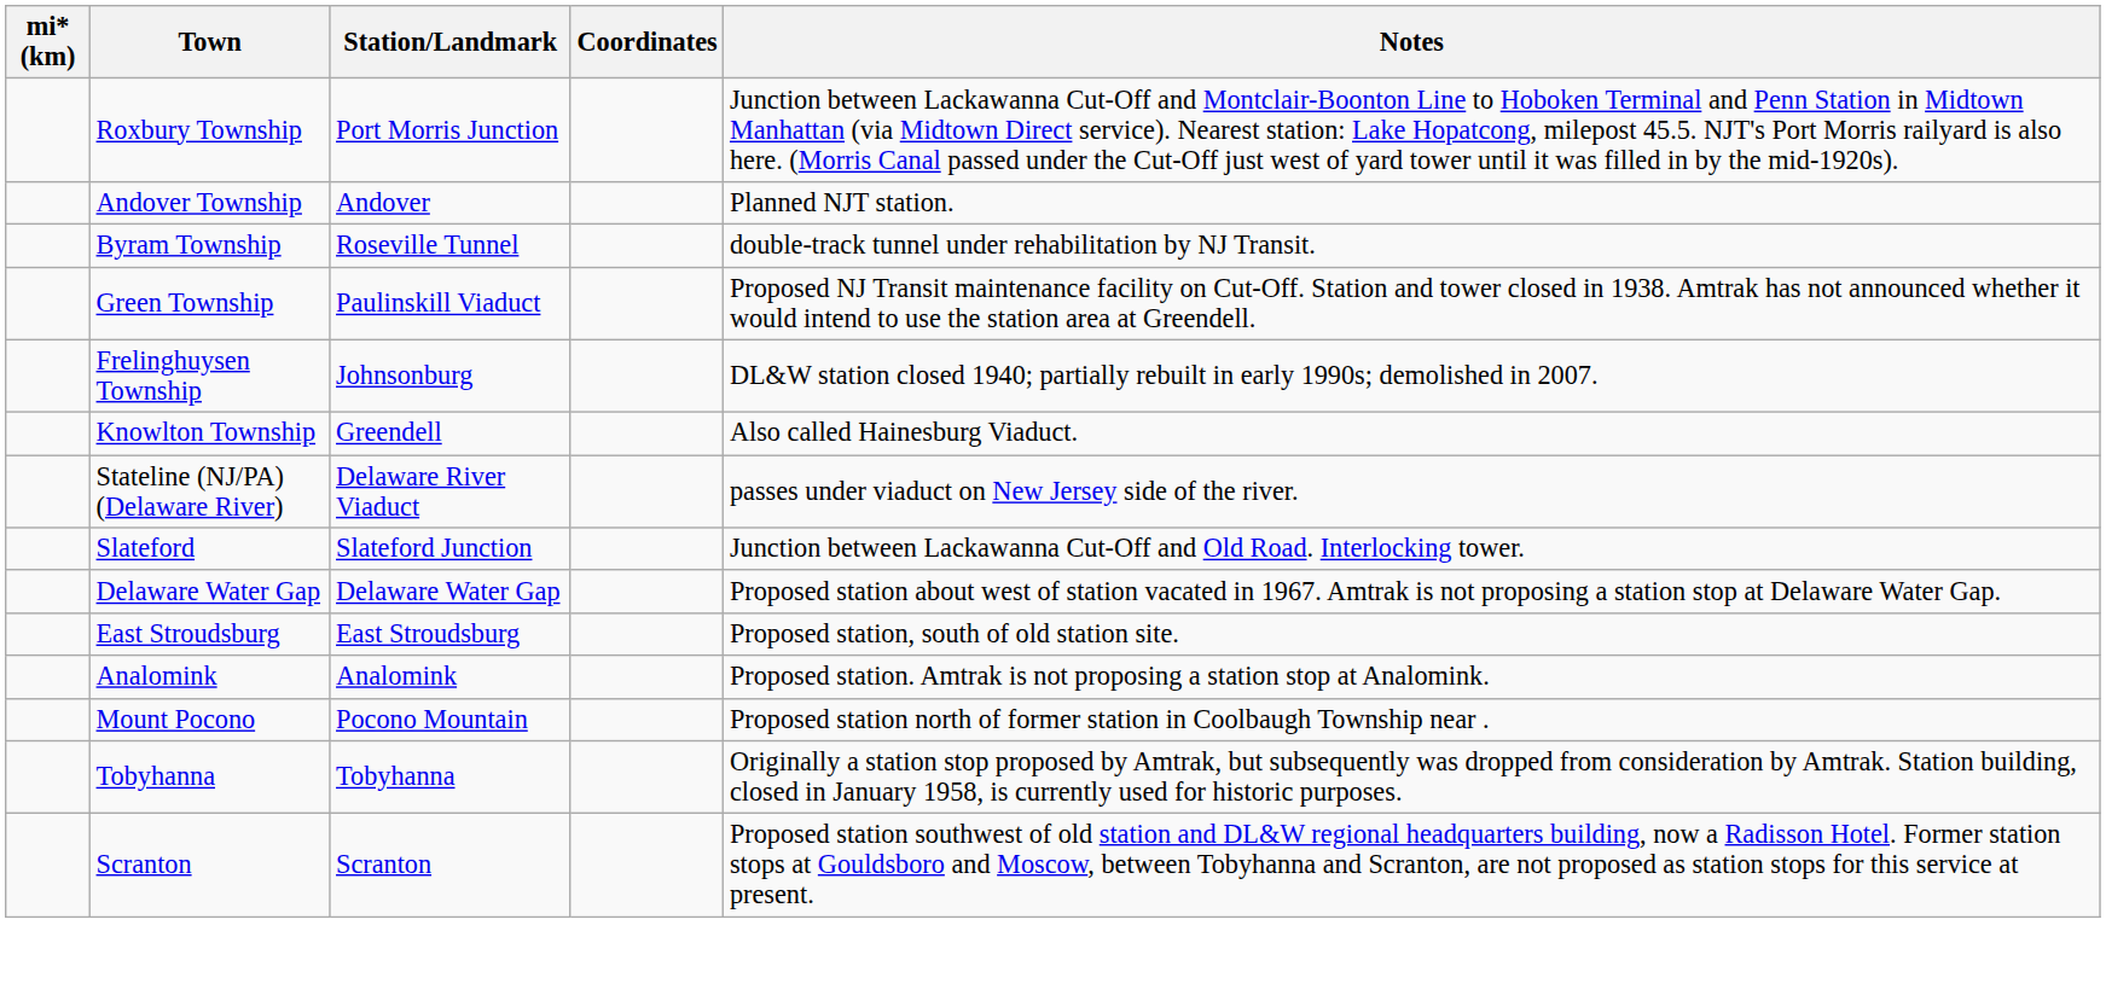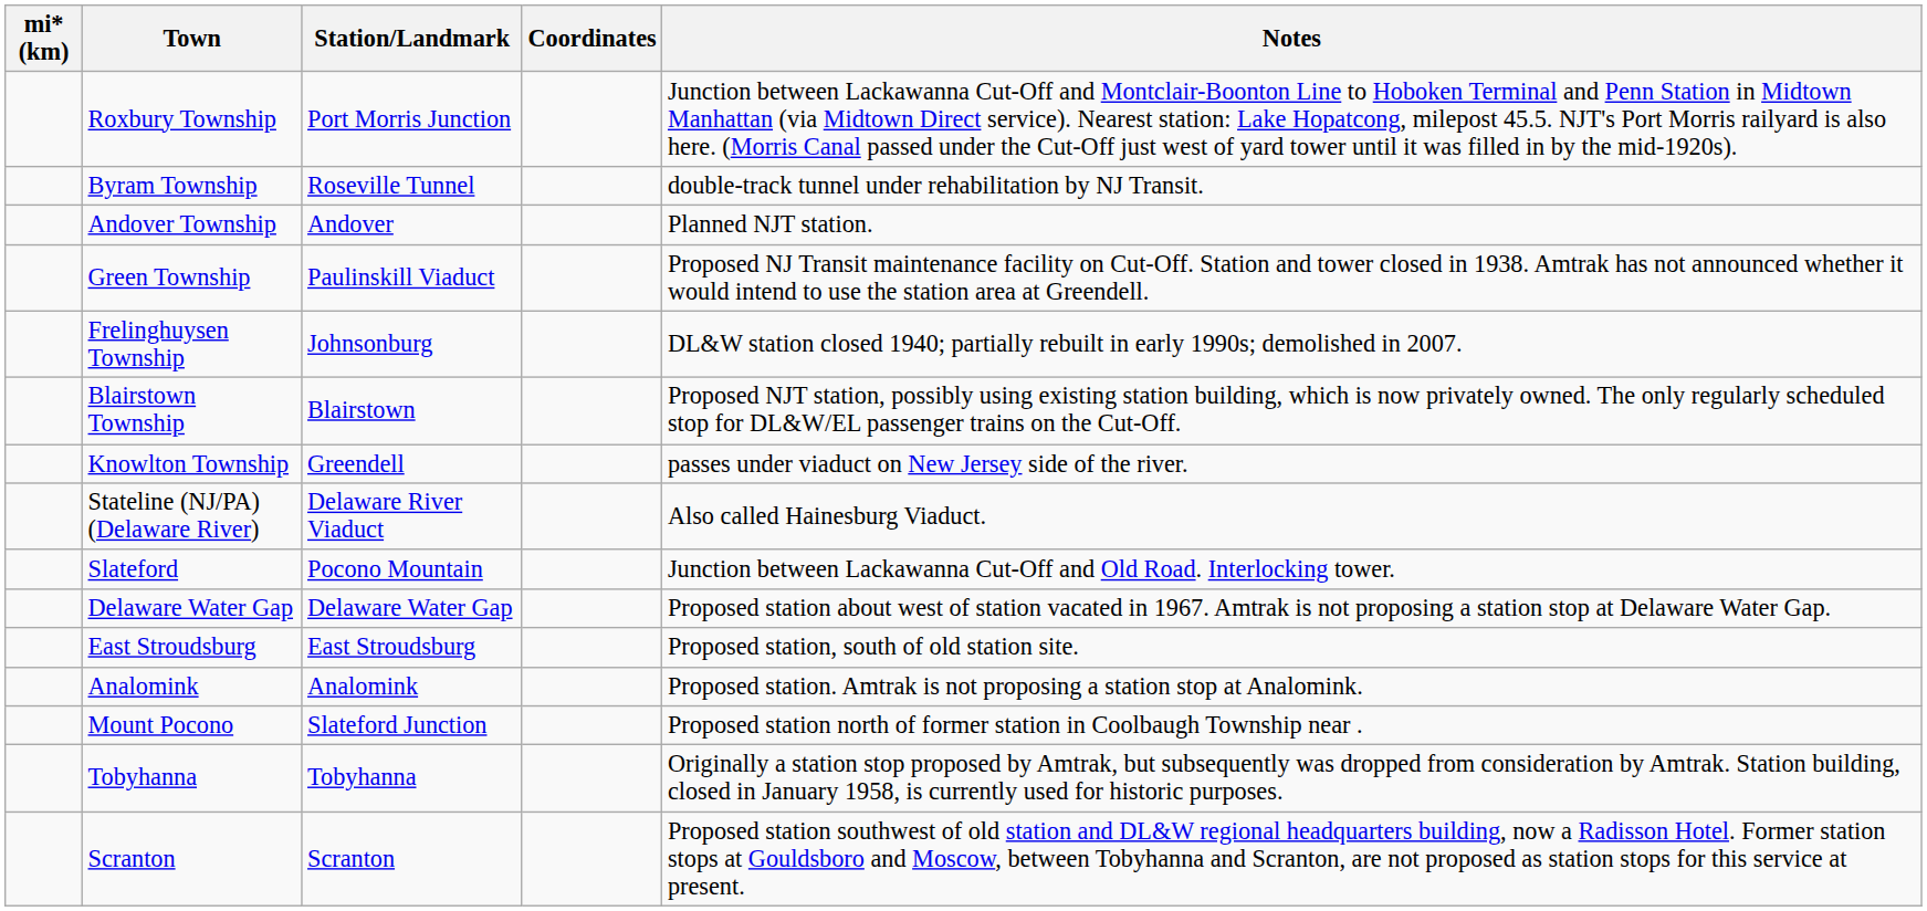rows swapped: Byram Township <-> Andover Township
+ row: Blairstown Township | Blairstown | Proposed NJT station, possibly using existing station building, which is now privately owned. The only regularly scheduled stop for DL&W/EL passenger trains on the Cut-Off.
Knowlton Township | Notes: Also called Hainesburg Viaduct. -> passes under viaduct on New Jersey side of the river.
Stateline (NJ/PA)(Delaware River) | Notes: passes under viaduct on New Jersey side of the river. -> Also called Hainesburg Viaduct.
Slateford | Station/Landmark: Slateford Junction -> Pocono Mountain
Mount Pocono | Station/Landmark: Pocono Mountain -> Slateford Junction
